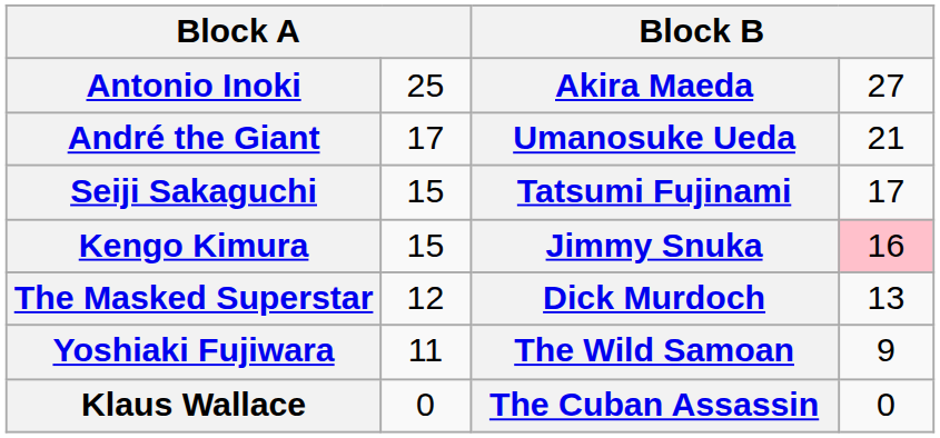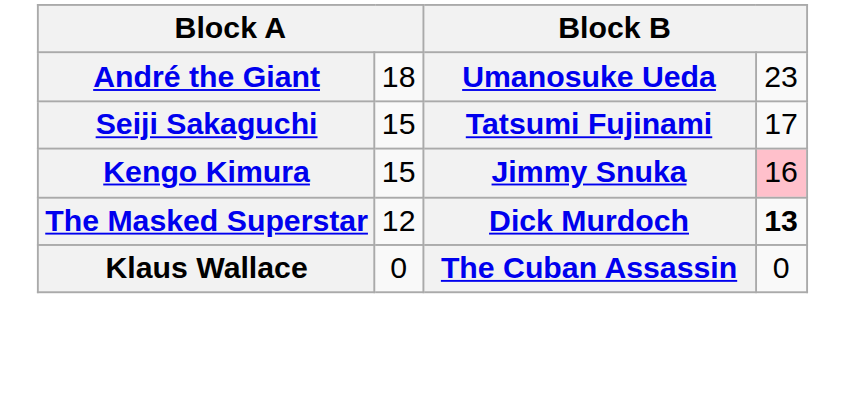- row: Antonio Inoki | 25 | Akira Maeda | 27
André the Giant | column 2: 17 -> 18
André the Giant | column 4: 21 -> 23
The Masked Superstar | column 4: normal -> bold
- row: Yoshiaki Fujiwara | 11 | The Wild Samoan | 9
